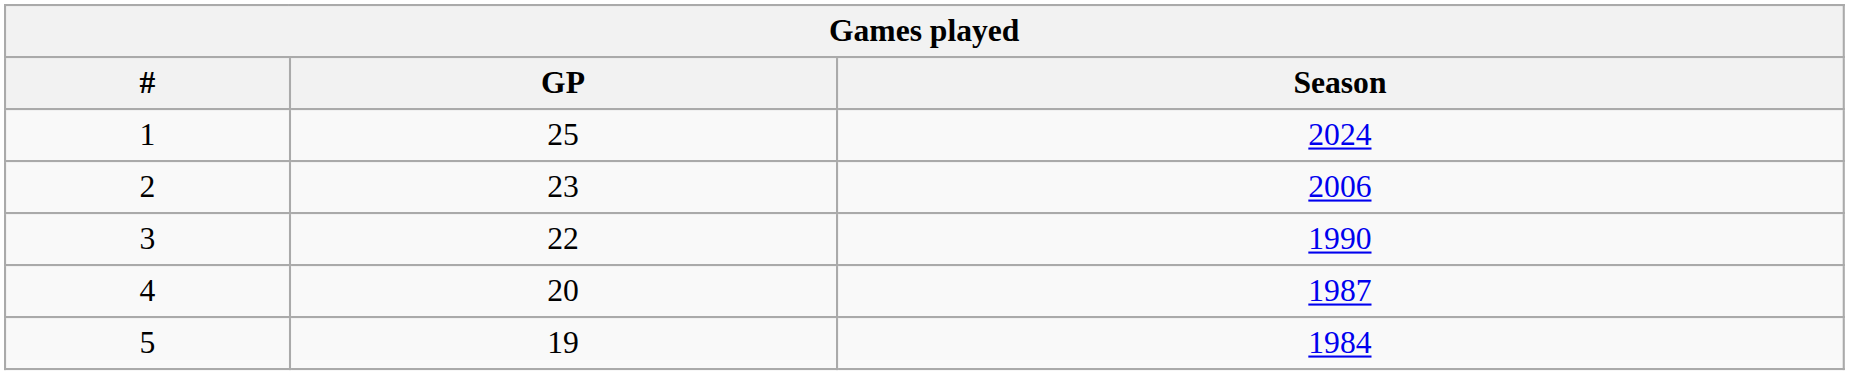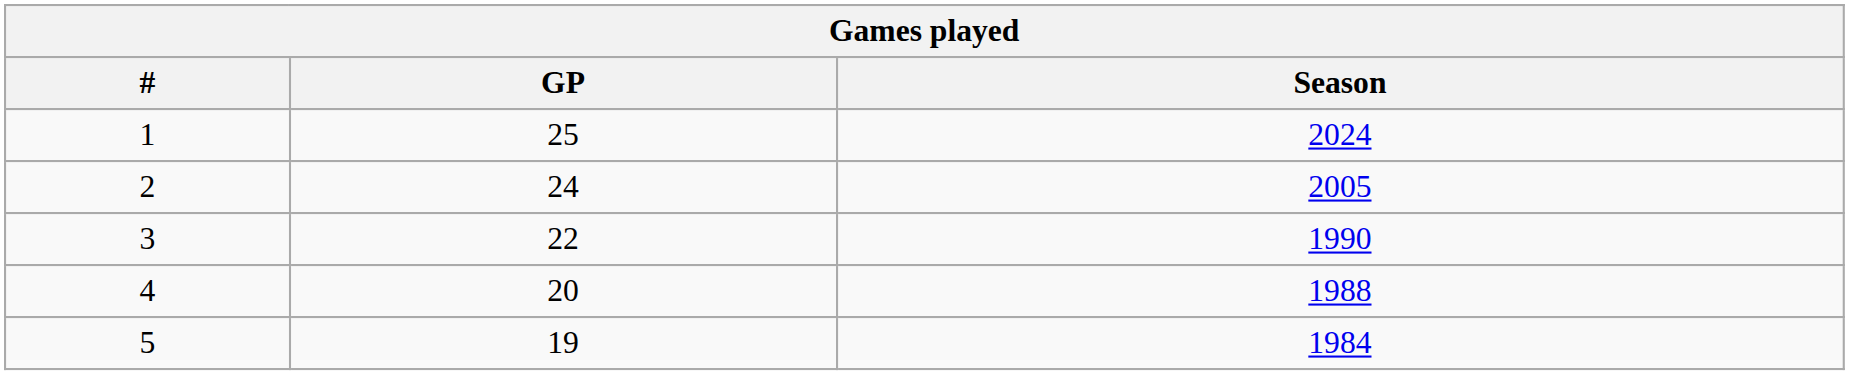2 | GP: 23 -> 24
2 | Season: 2006 -> 2005
4 | Season: 1987 -> 1988
